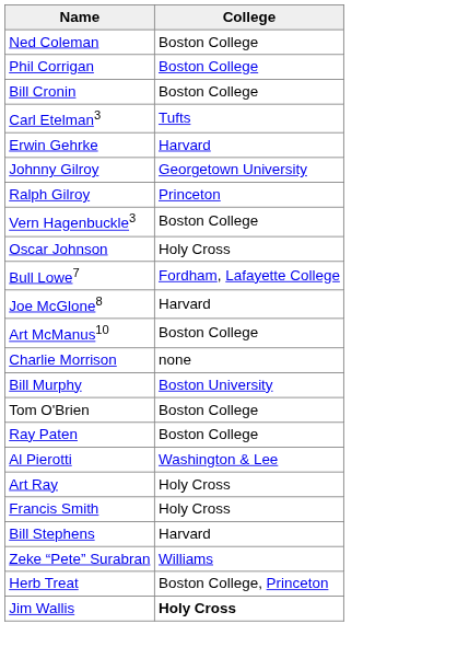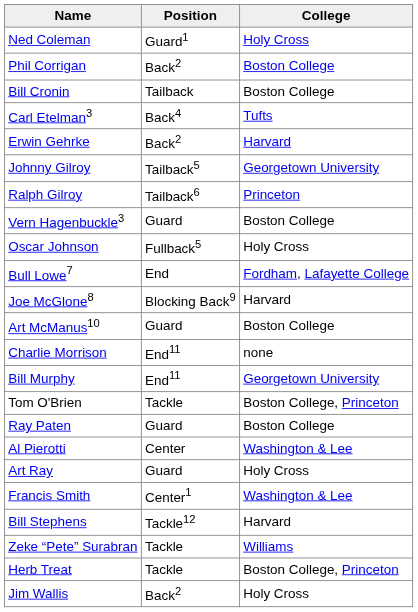+ column: Position | Guard1 | Back2 | Tailback | Back4 | Back2 | Tailback5 | Tailback6 | Guard | Fullback5 | End | Blocking Back9 | Guard | End11 | End11 | Tackle | Guard | Center | Guard | Center1 | Tackle12 | Tackle | Tackle | Back2
Ned Coleman | College: Boston College -> Holy Cross
Bill Murphy | College: Boston University -> Georgetown University
Tom O'Brien | College: Boston College -> Boston College, Princeton
Francis Smith | College: Holy Cross -> Washington & Lee
Jim Wallis | College: bold -> normal
